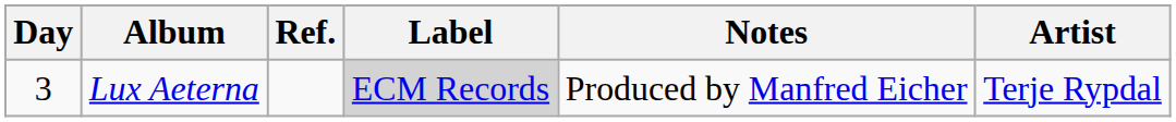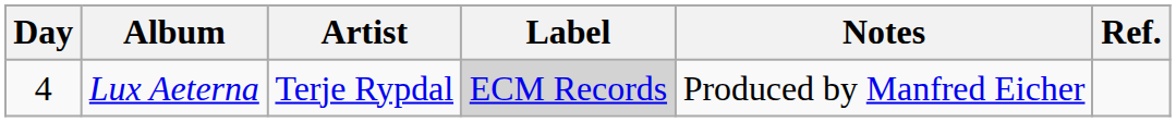columns swapped: Artist <-> Ref.
Lux Aeterna | Day: 3 -> 4
